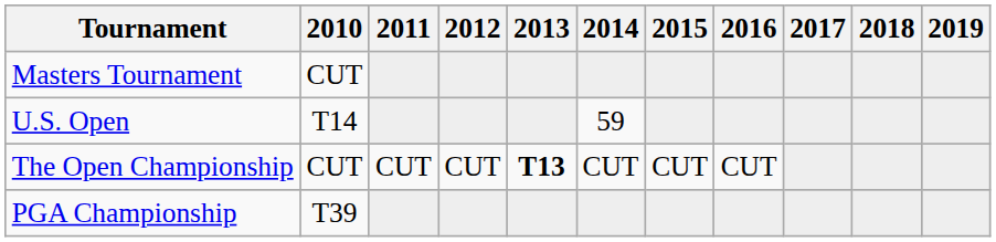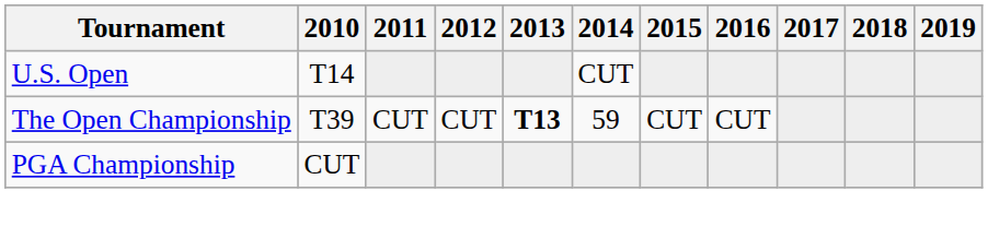- row: Masters Tournament | CUT
U.S. Open | 2014: 59 -> CUT
The Open Championship | 2010: CUT -> T39
The Open Championship | 2014: CUT -> 59
PGA Championship | 2010: T39 -> CUT
